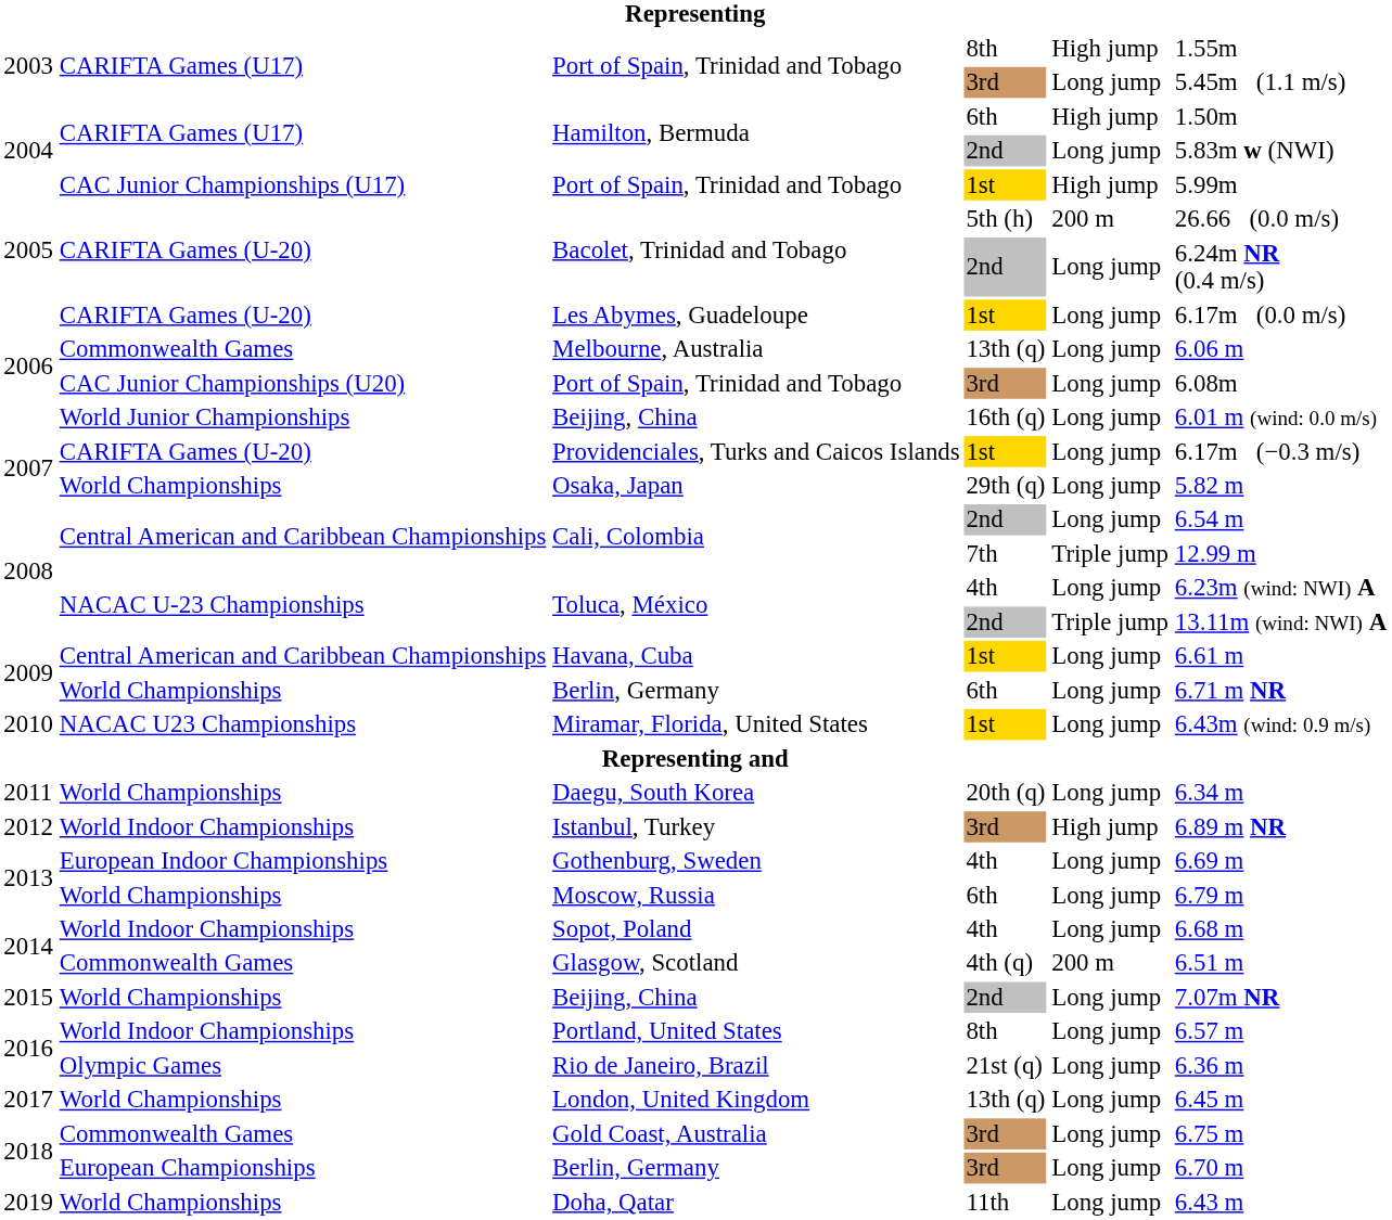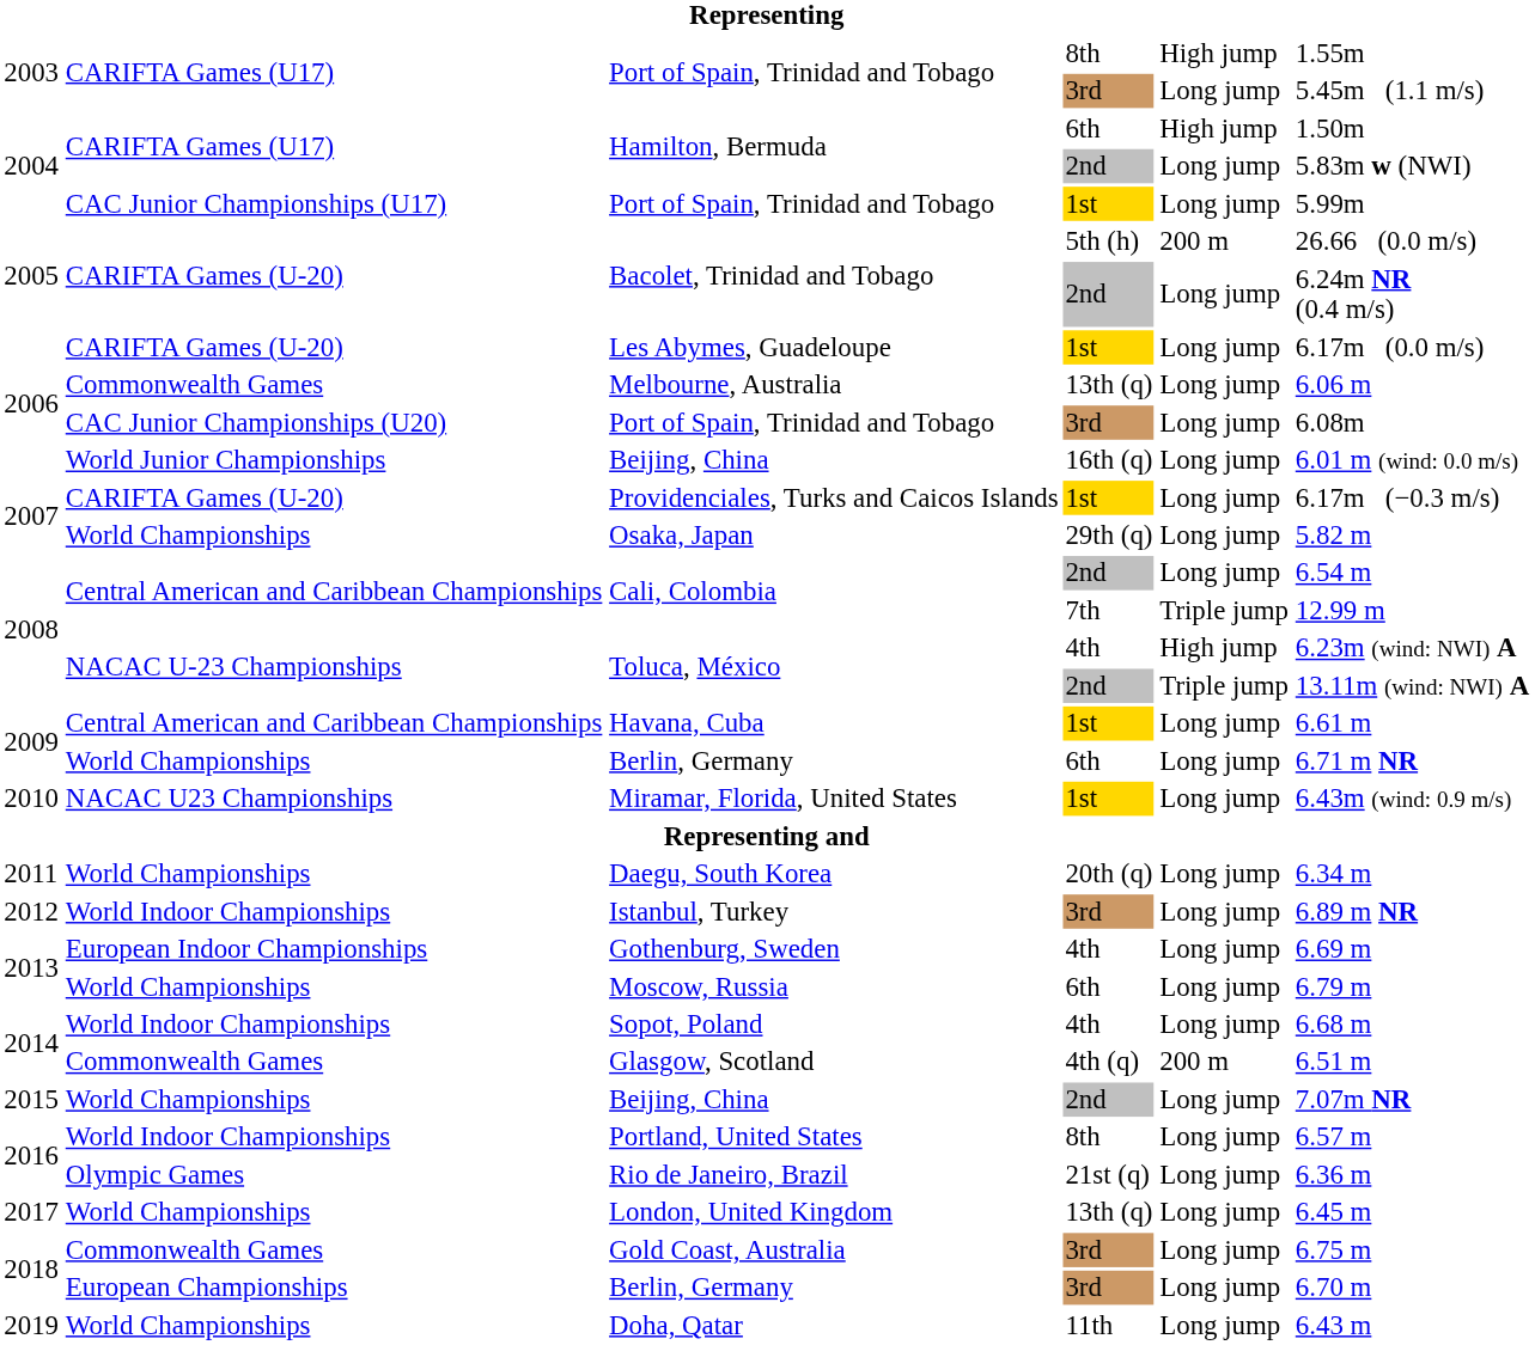Port of Spain, Trinidad and Tobago / 1st | column 5: High jump -> Long jump
Toluca, México / 4th | column 5: Long jump -> High jump
Istanbul, Turkey | column 5: High jump -> Long jump
